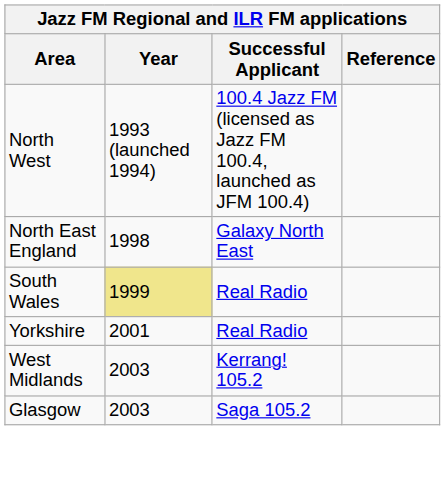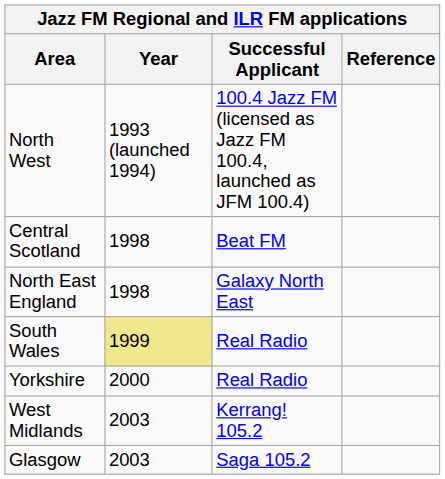+ row: Central Scotland | 1998 | Beat FM
Yorkshire | Year: 2001 -> 2000
